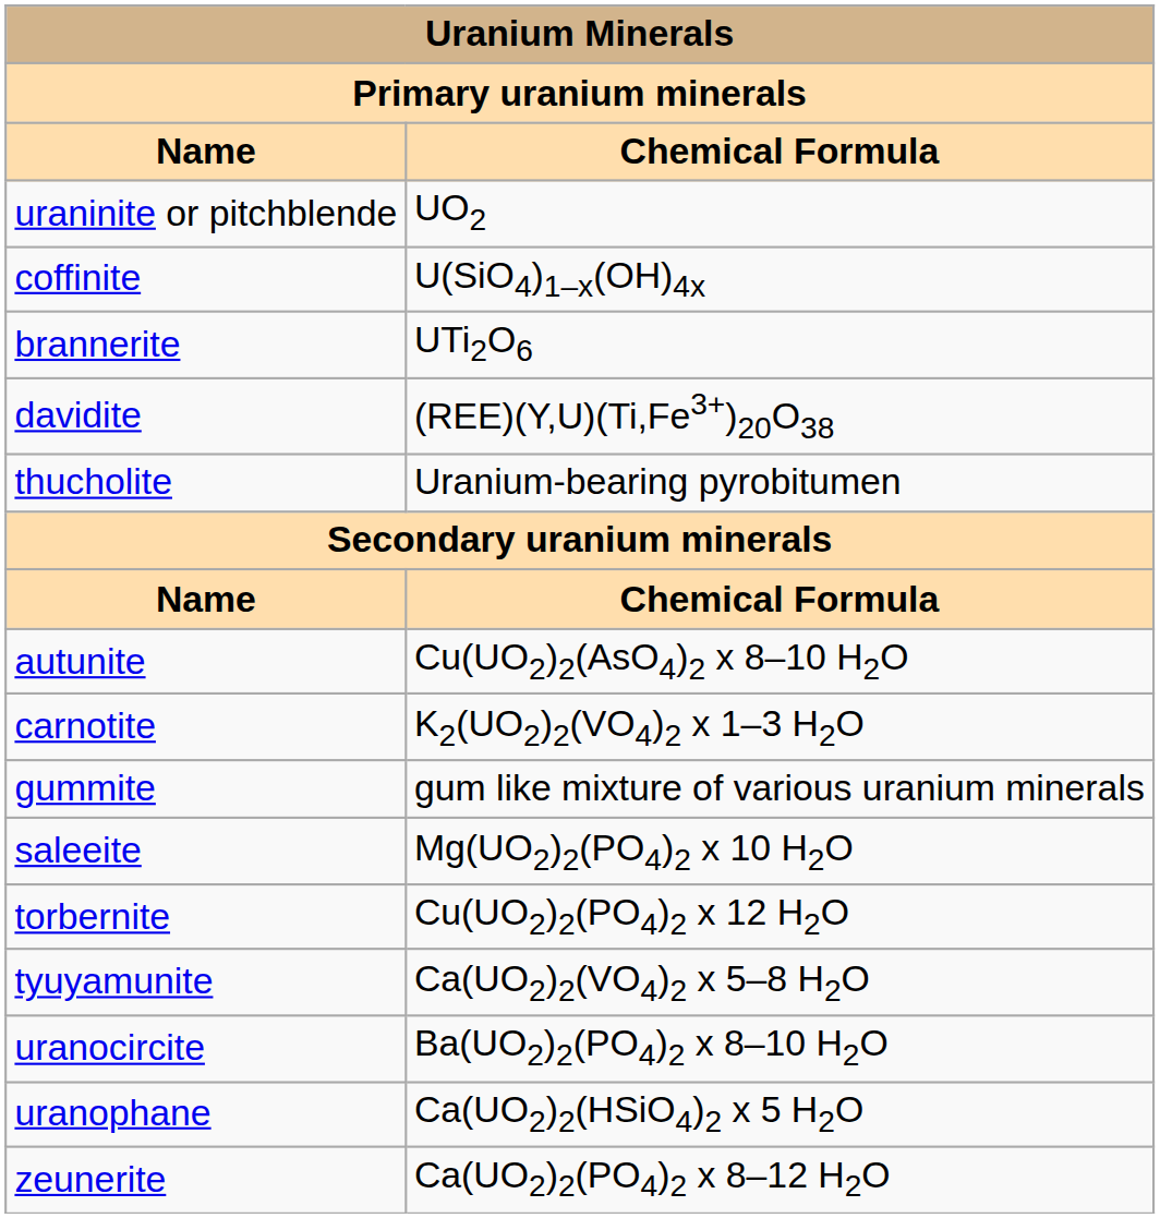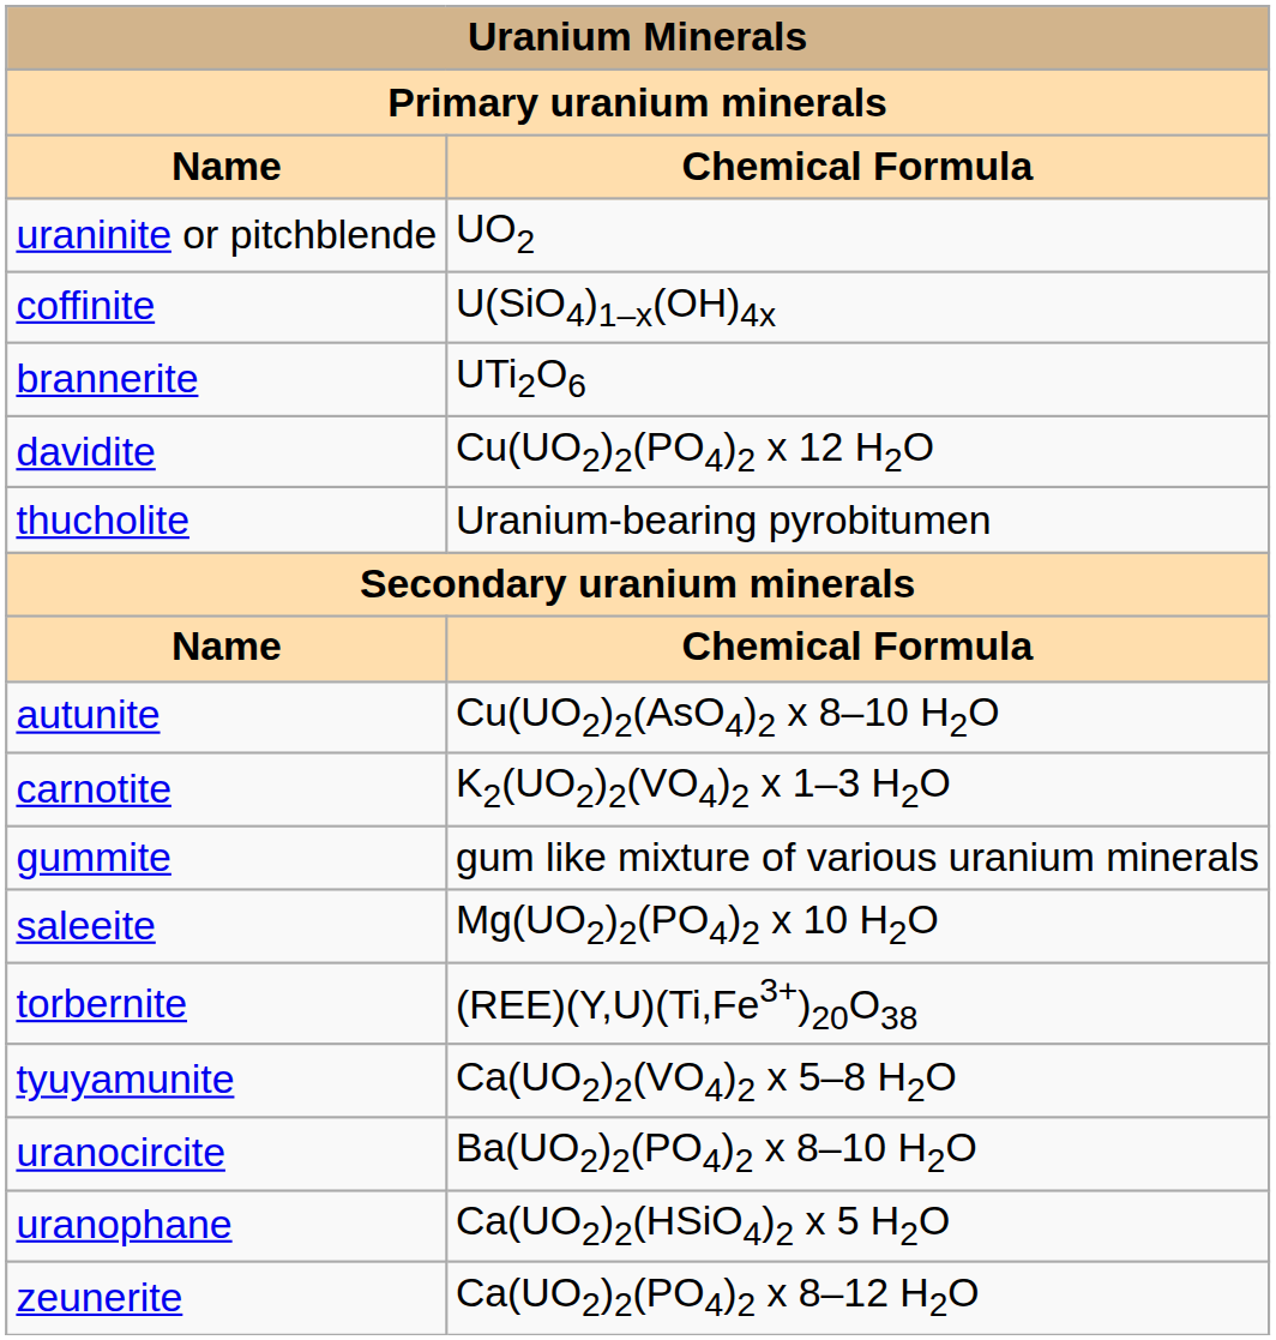davidite | Chemical Formula: (REE)(Y,U)(Ti,Fe3+)20O38 -> Cu(UO2)2(PO4)2 x 12 H2O
torbernite | Chemical Formula: Cu(UO2)2(PO4)2 x 12 H2O -> (REE)(Y,U)(Ti,Fe3+)20O38
